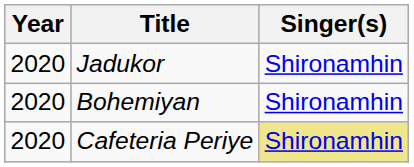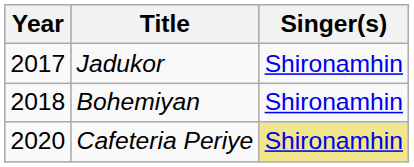Jadukor | Year: 2020 -> 2017
Bohemiyan | Year: 2020 -> 2018
